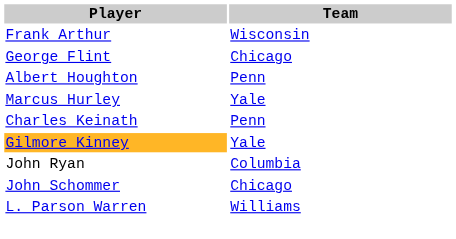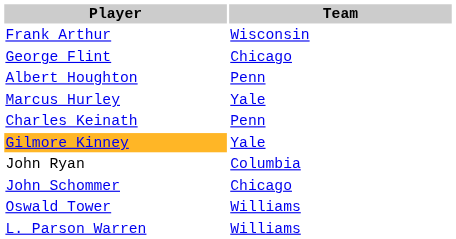+ row: Oswald Tower | Williams
